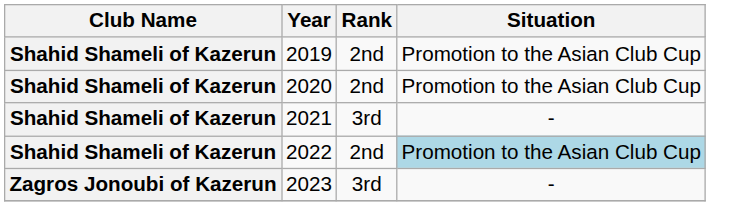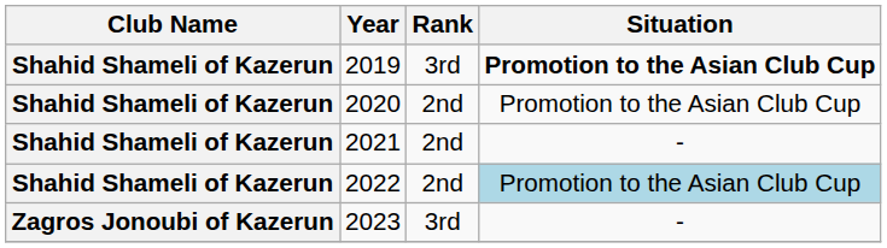2019 | Rank: 2nd -> 3rd
2019 | Situation: normal -> bold
2021 | Rank: 3rd -> 2nd
